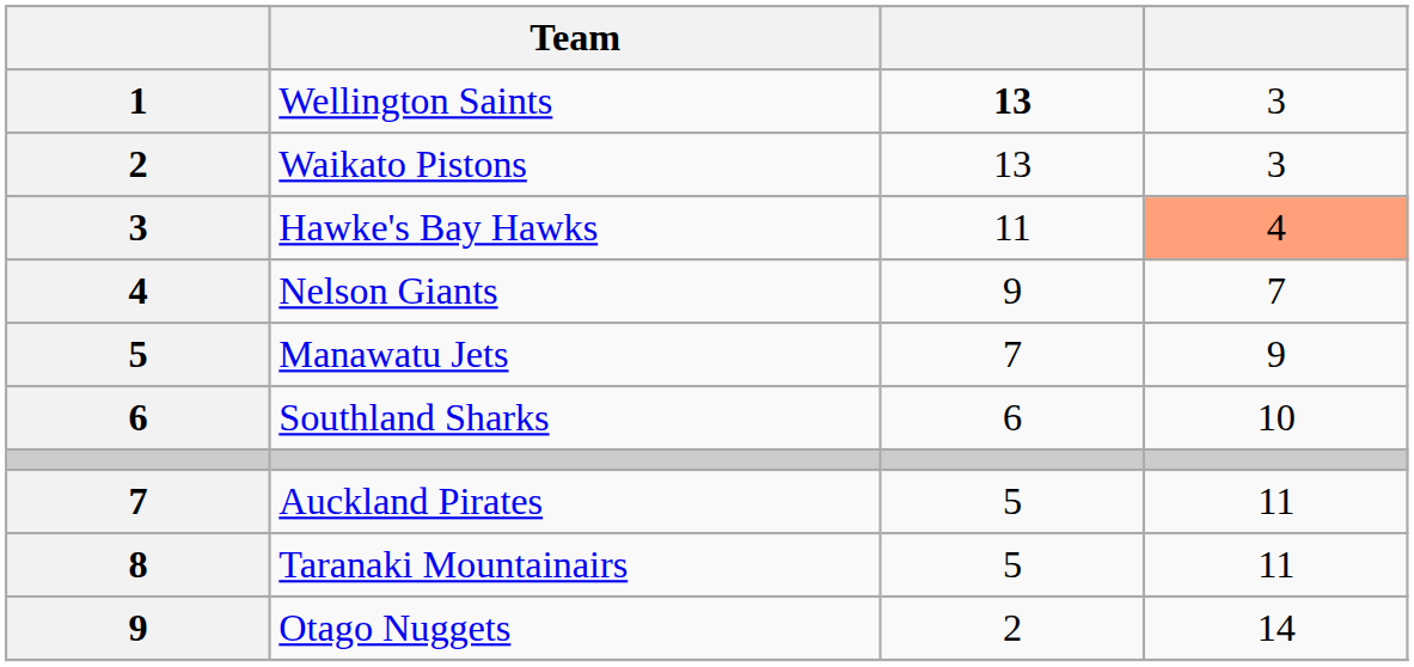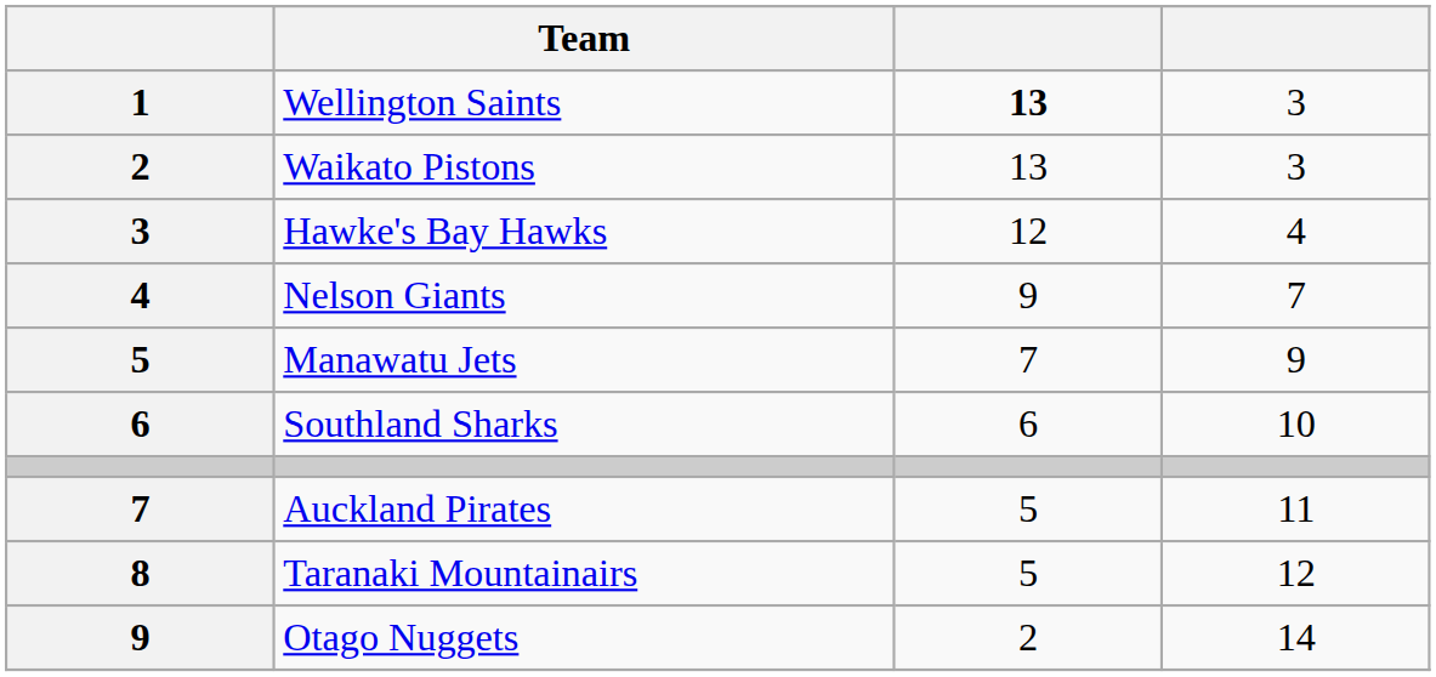Hawke's Bay Hawks | column 3: 11 -> 12
Hawke's Bay Hawks | column 4: lightsalmon background -> no background
Taranaki Mountainairs | column 4: 11 -> 12
